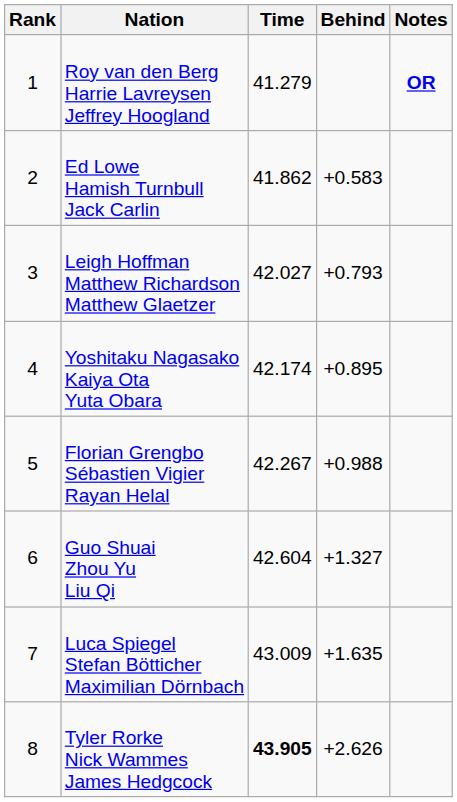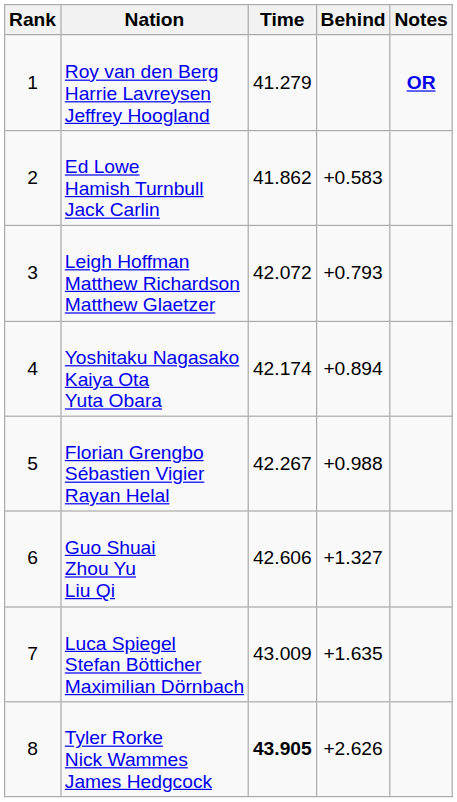Leigh Hoffman Matthew Richardson Matthew Glaetzer | Time: 42.027 -> 42.072
Yoshitaku Nagasako Kaiya Ota Yuta Obara | Behind: +0.895 -> +0.894
Guo Shuai Zhou Yu Liu Qi | Time: 42.604 -> 42.606
